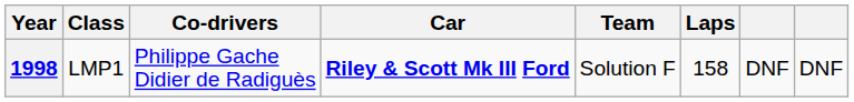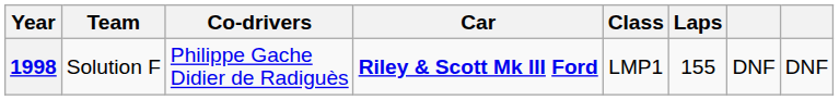columns swapped: Team <-> Class
1998 | Laps: 158 -> 155
